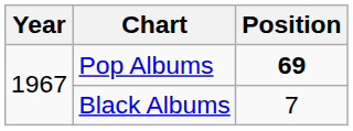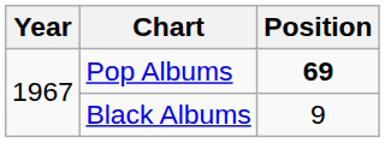Black Albums | Position: 7 -> 9
